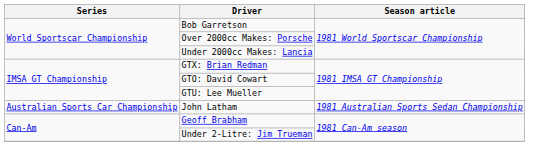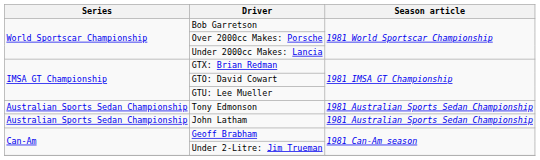+ row: Australian Sports Sedan Championship | Tony Edmonson | 1981 Australian Sports Sedan Championship
John Latham | Series: Australian Sports Car Championship -> Australian Sports Sedan Championship
